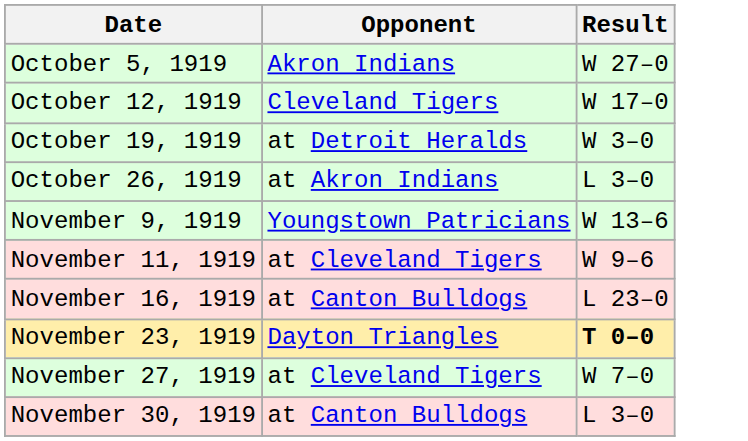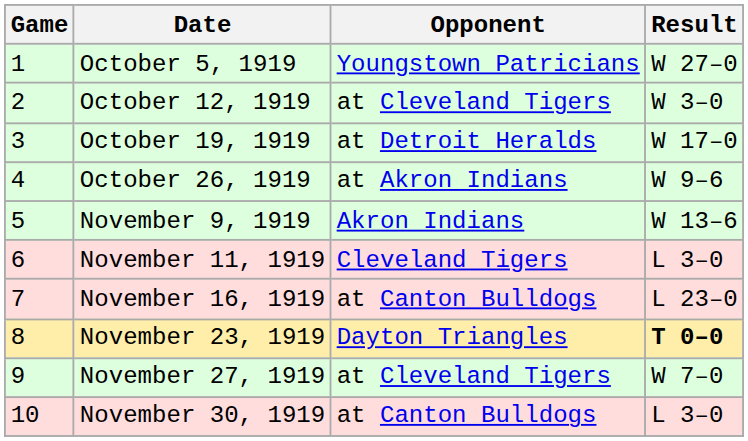+ column: Game | 1 | 2 | 3 | 4 | 5 | 6 | 7 | 8 | 9 | 10
October 5, 1919 | Opponent: Akron Indians -> Youngstown Patricians
October 12, 1919 | Opponent: Cleveland Tigers -> at Cleveland Tigers
October 12, 1919 | Result: W 17–0 -> W 3–0
October 19, 1919 | Result: W 3–0 -> W 17–0
October 26, 1919 | Result: L 3–0 -> W 9–6
November 9, 1919 | Opponent: Youngstown Patricians -> Akron Indians
November 11, 1919 | Opponent: at Cleveland Tigers -> Cleveland Tigers
November 11, 1919 | Result: W 9–6 -> L 3–0
